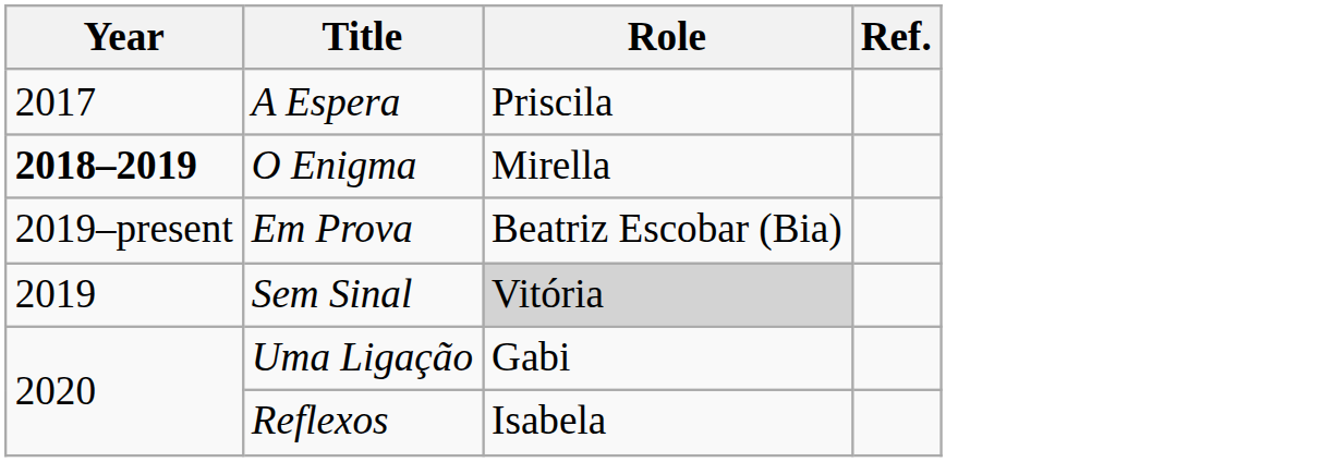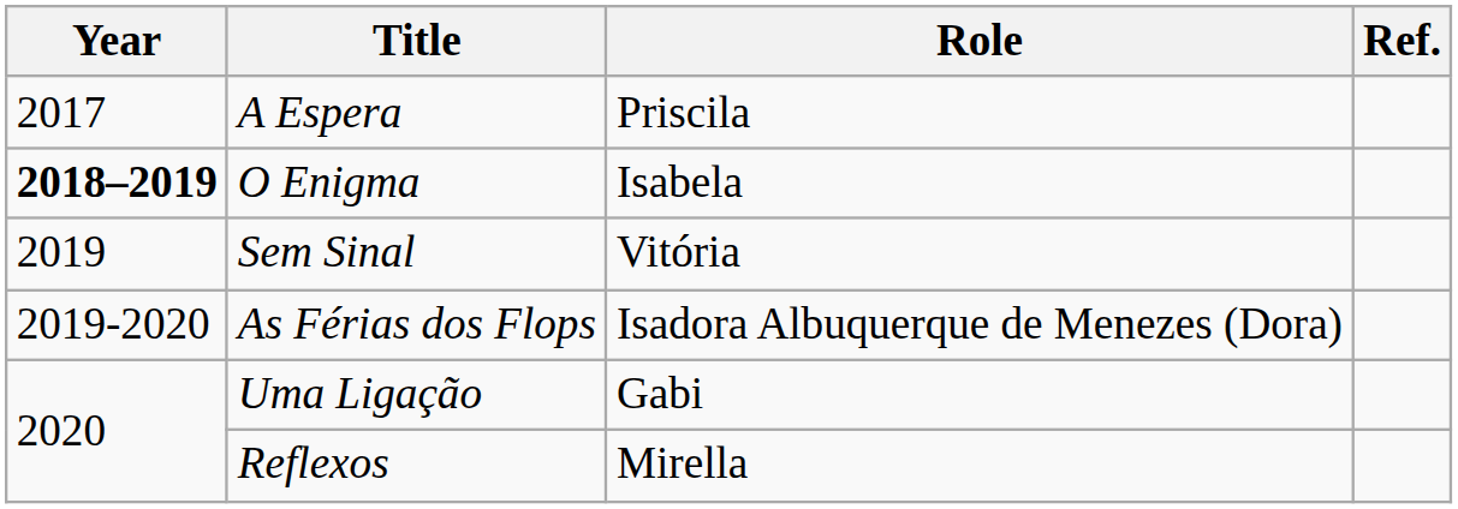O Enigma | Role: Mirella -> Isabela
- row: 2019–present | Em Prova | Beatriz Escobar (Bia)
Sem Sinal | Role: lightgrey background -> no background
+ row: 2019-2020 | As Férias dos Flops | Isadora Albuquerque de Menezes (Dora)
Reflexos | Role: Isabela -> Mirella
